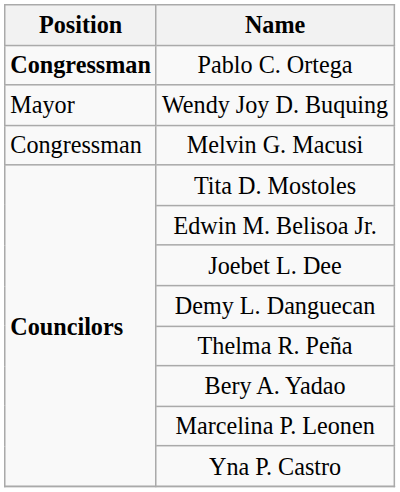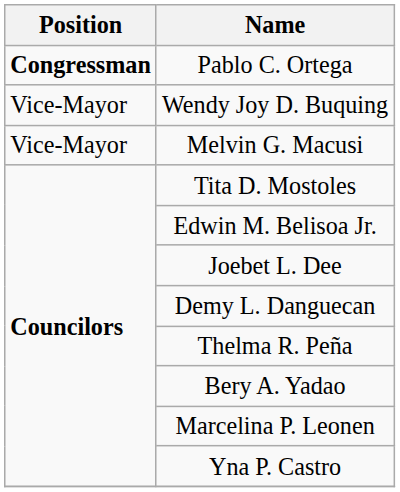Wendy Joy D. Buquing | Position: Mayor -> Vice-Mayor
Melvin G. Macusi | Position: Congressman -> Vice-Mayor
